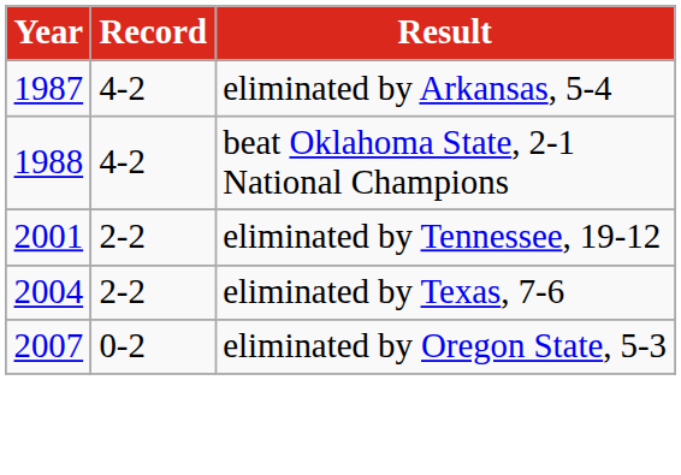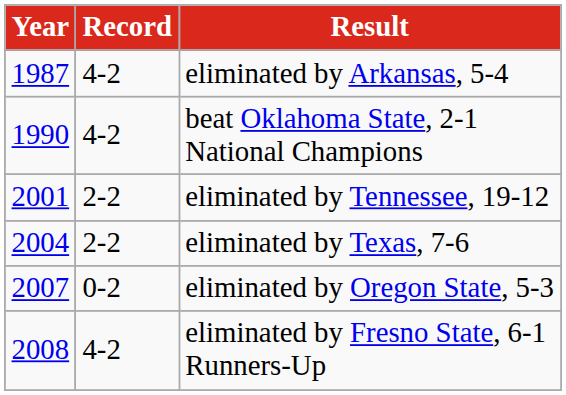beat Oklahoma State, 2-1 National Champions | Year: 1988 -> 1990
+ row: 2008 | 4-2 | eliminated by Fresno State, 6-1 Runners-Up
